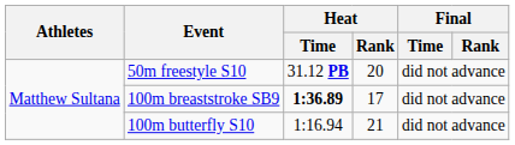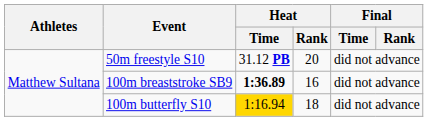100m breaststroke SB9 | Heat / Rank: 17 -> 16
100m butterfly S10 | Heat / Time: no background -> gold background
100m butterfly S10 | Heat / Rank: 21 -> 18
